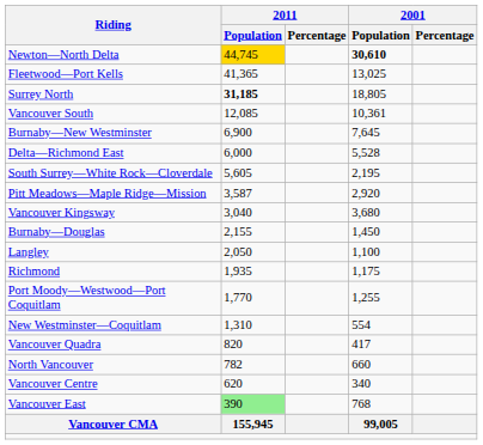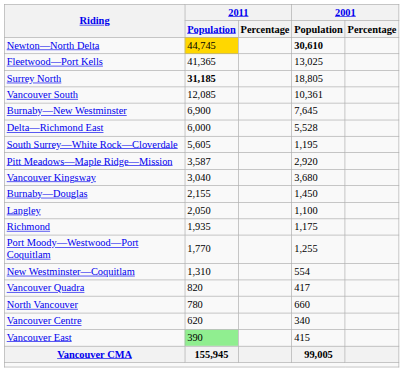South Surrey—White Rock—Cloverdale | 2001 / Population: 2,195 -> 1,195
North Vancouver | 2011 / Population: 782 -> 780
Vancouver East | 2001 / Population: 768 -> 415
